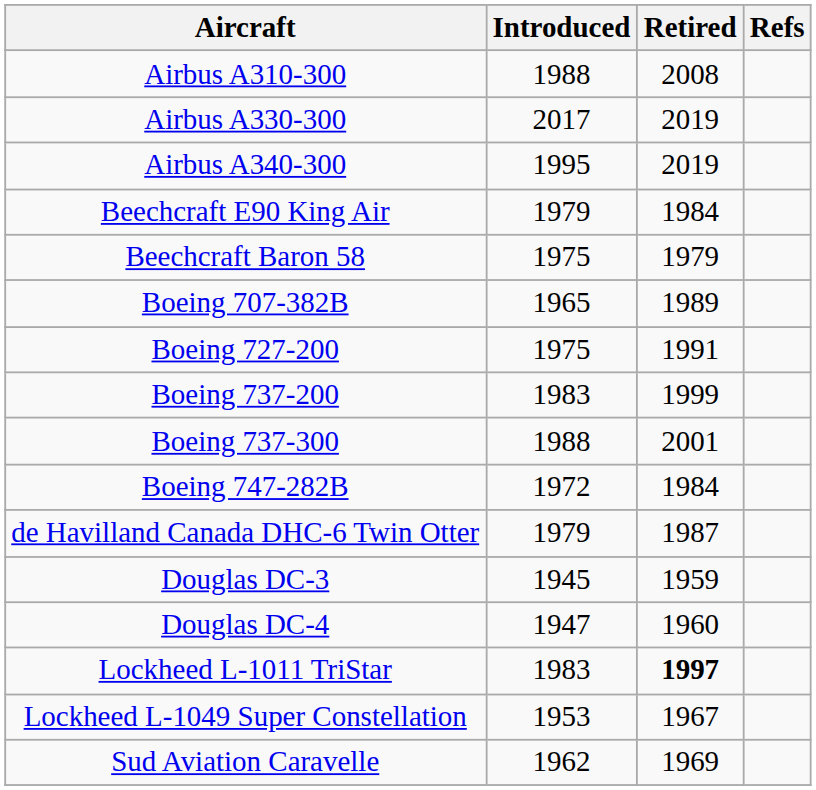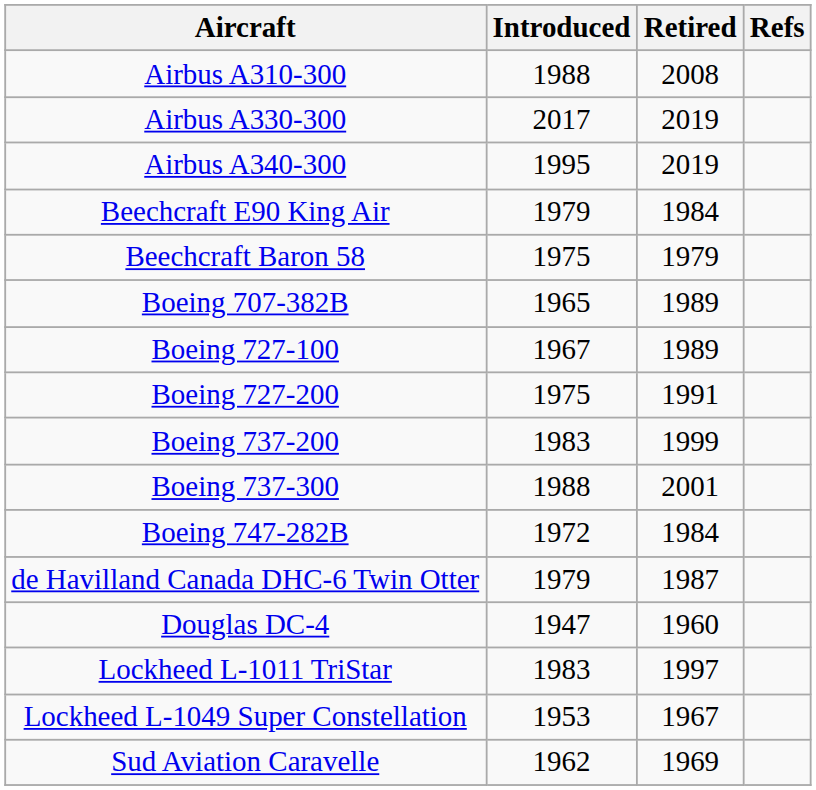+ row: Boeing 727-100 | 1967 | 1989
- row: Douglas DC-3 | 1945 | 1959
Lockheed L-1011 TriStar | Retired: bold -> normal
